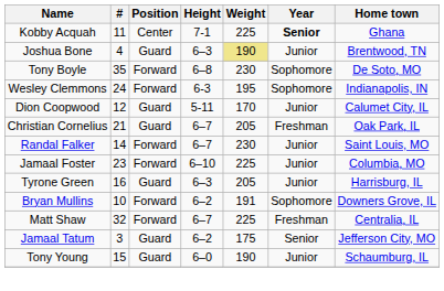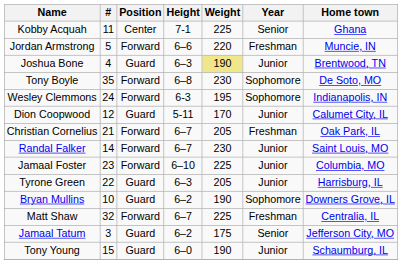Kobby Acquah | Year: bold -> normal
+ row: Jordan Armstrong | 5 | Forward | 6–6 | 220 | Freshman | Muncie, IN
Christian Cornelius | Position: Guard -> Forward
Tyrone Green | #: 16 -> 22
Bryan Mullins | Position: Forward -> Guard
Bryan Mullins | Weight: 191 -> 190
